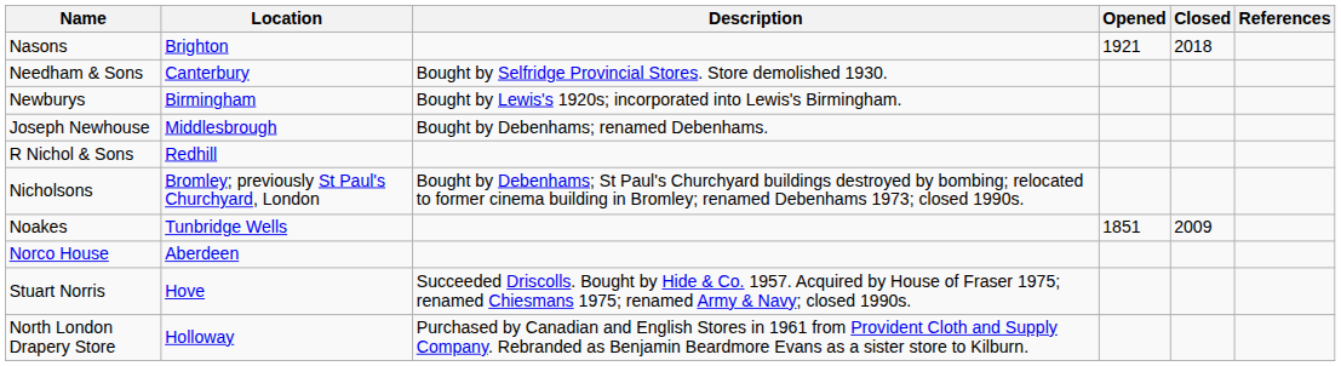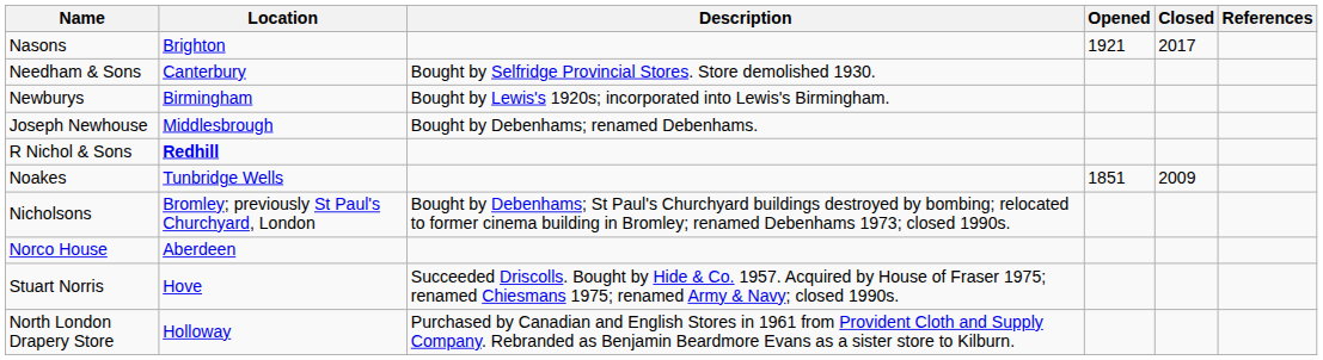Nasons | Closed: 2018 -> 2017
R Nichol & Sons | Location: normal -> bold
rows swapped: Nicholsons <-> Noakes
